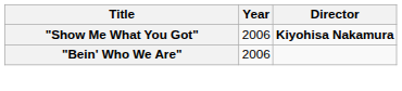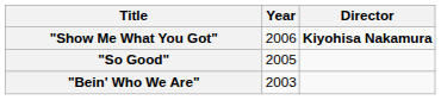+ row: "So Good" | 2005
"Bein' Who We Are" | Year: 2006 -> 2003
